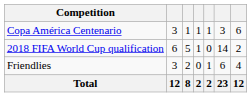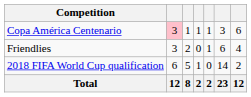Copa América Centenario | column 2: no background -> pink background
rows swapped: 2018 FIFA World Cup qualification <-> Friendlies
